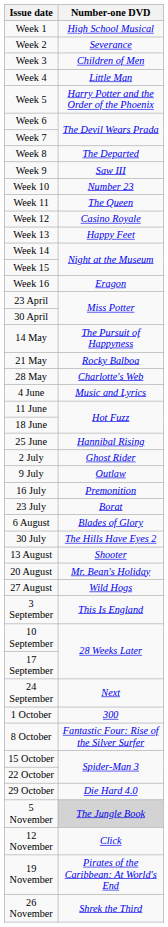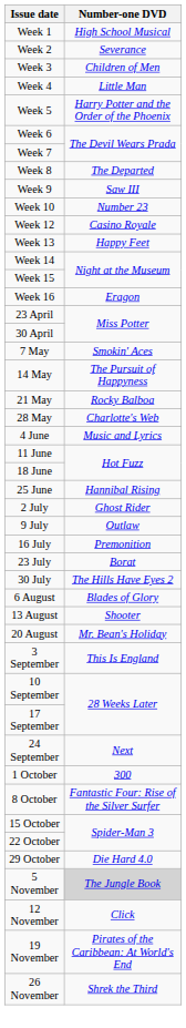- row: Week 11 | The Queen
+ row: 7 May | Smokin' Aces
rows swapped: 30 July <-> 6 August
- row: 27 August | Wild Hogs
